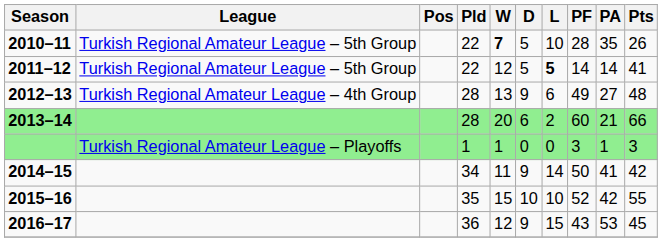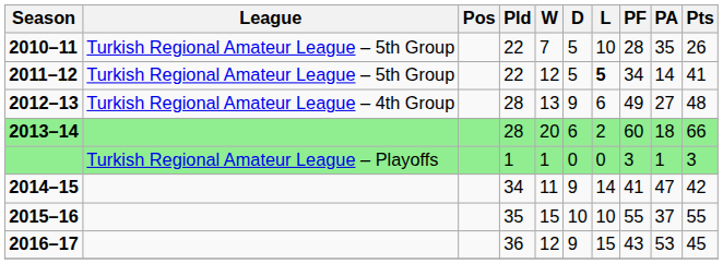2010–11 | W: bold -> normal
2011–12 | PF: 14 -> 34
2013–14 | PA: 21 -> 18
2014–15 | PF: 50 -> 41
2014–15 | PA: 41 -> 47
2015–16 | PF: 52 -> 55
2015–16 | PA: 42 -> 37
